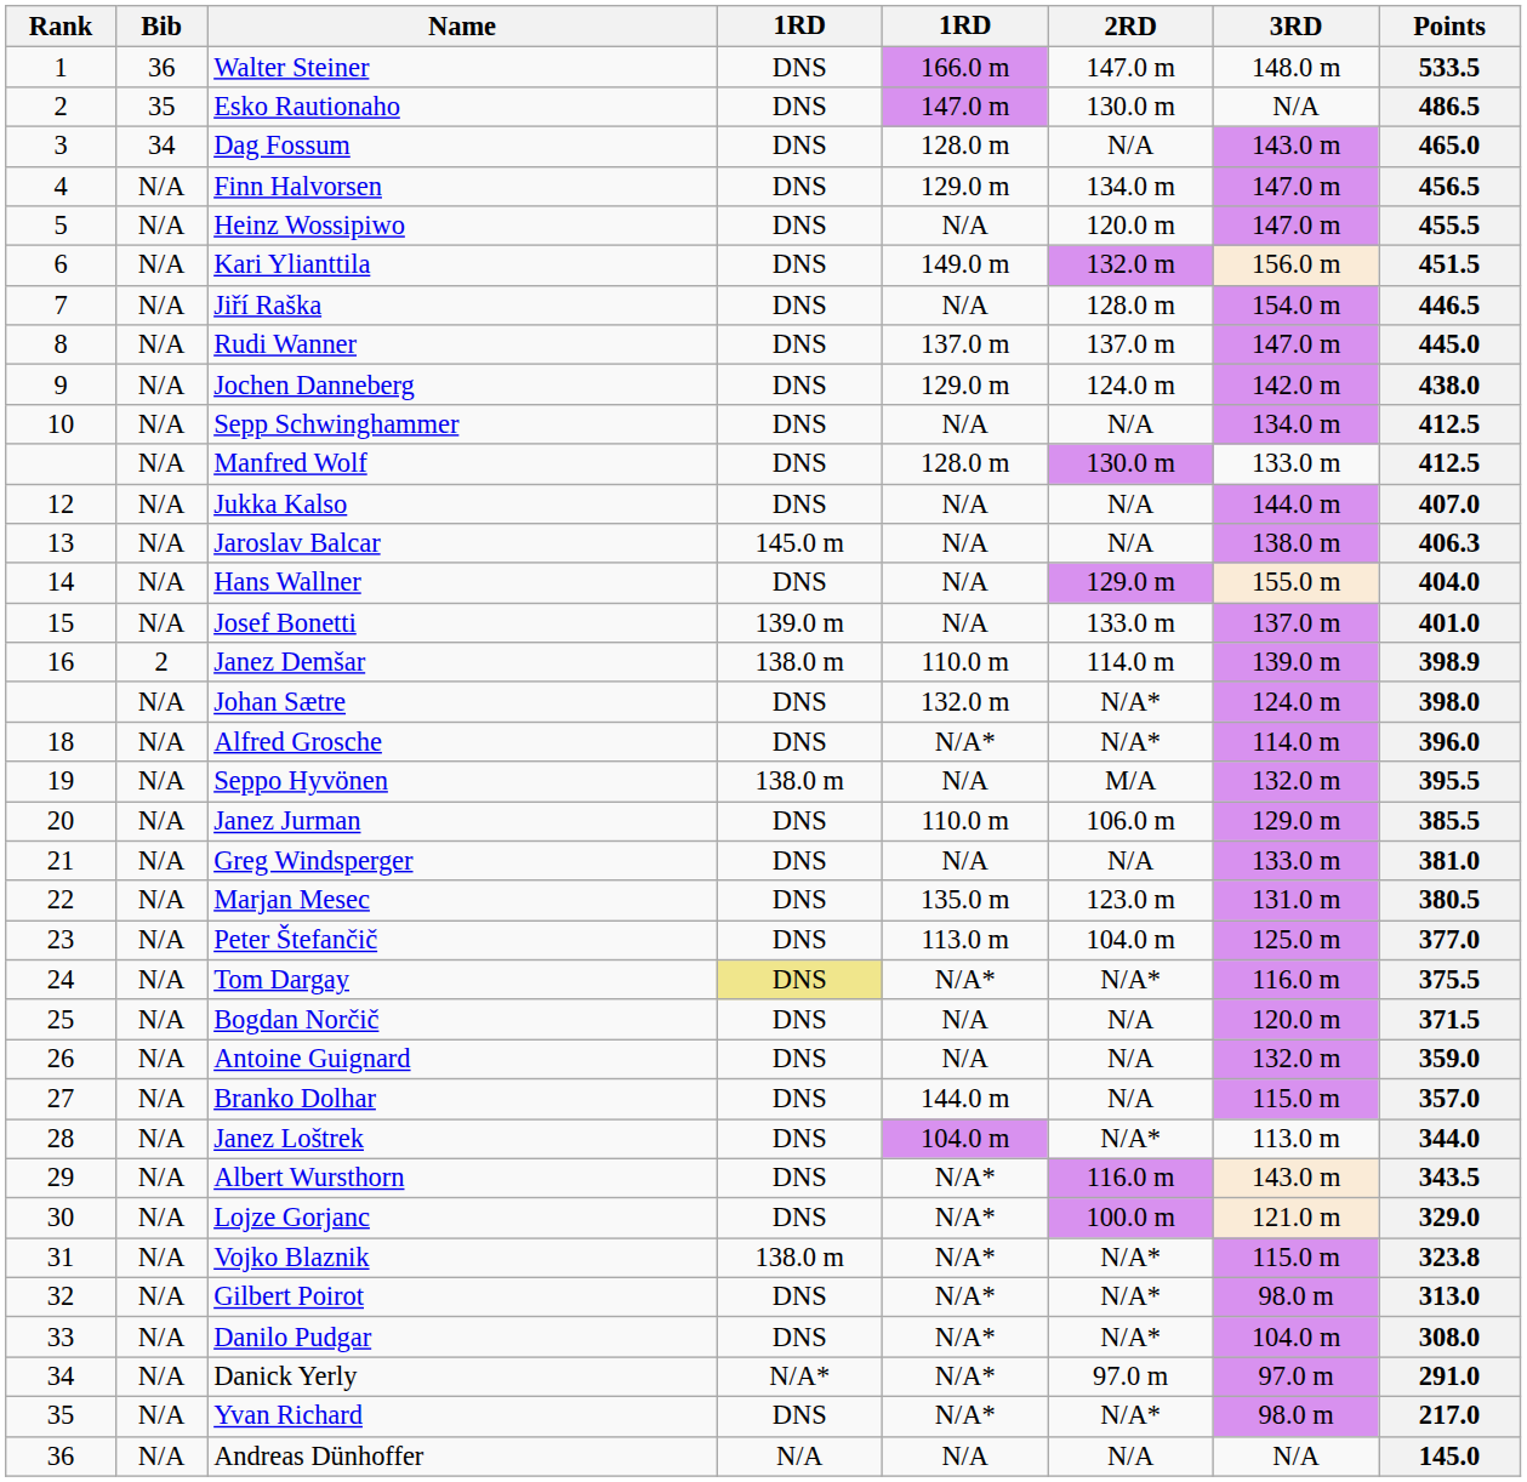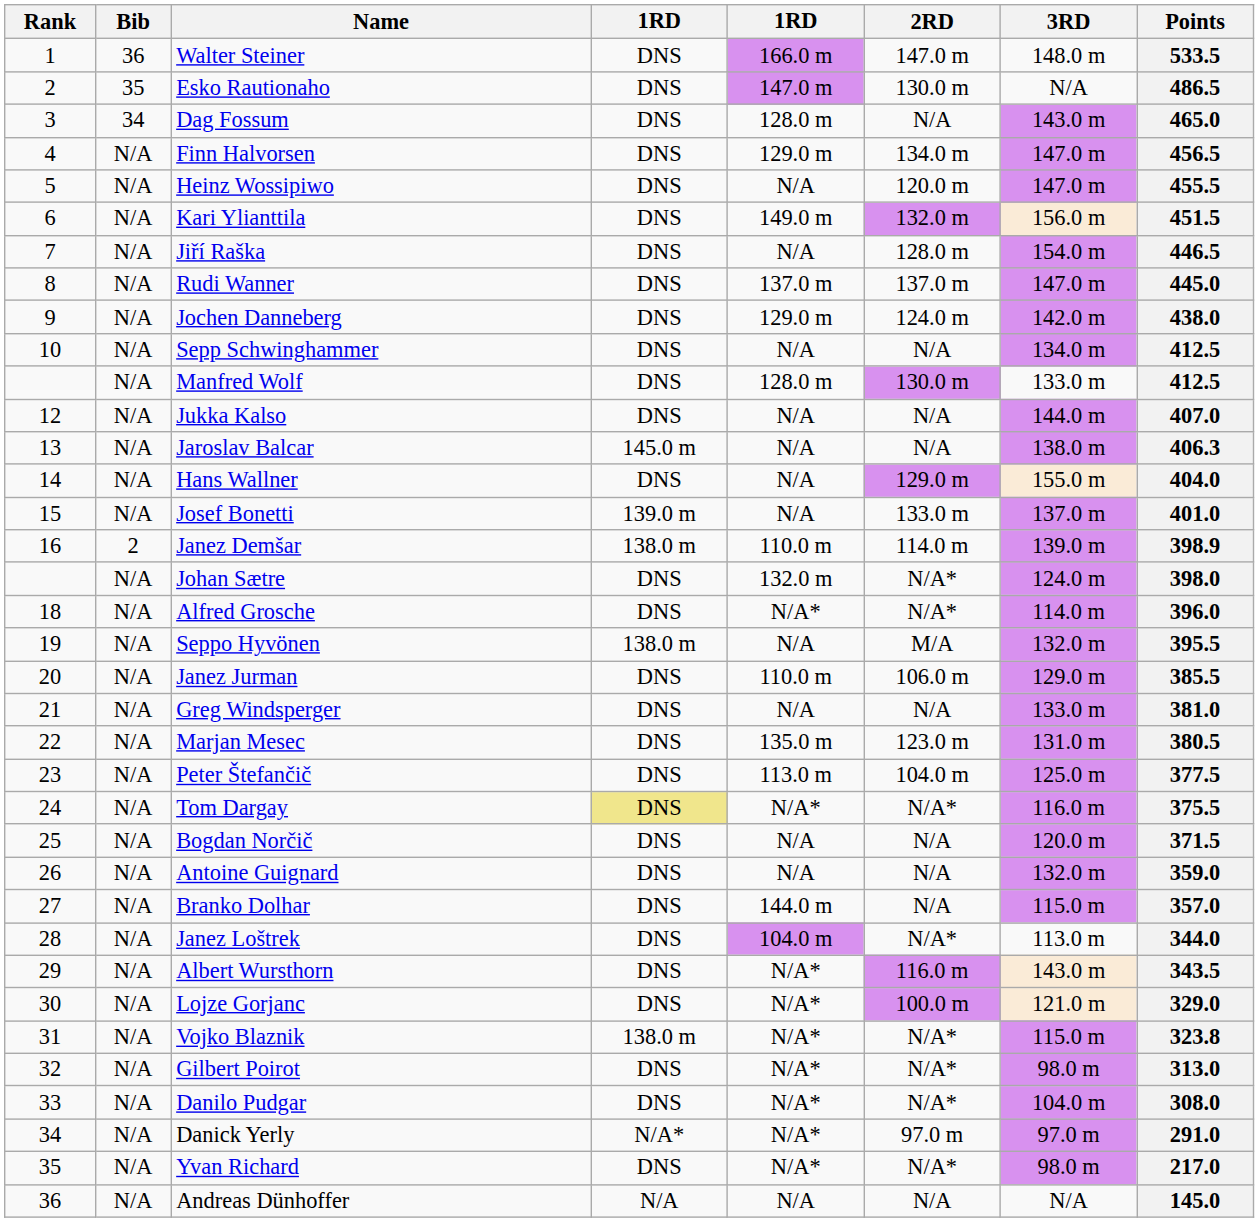Peter Štefančič | Points: 377.0 -> 377.5
